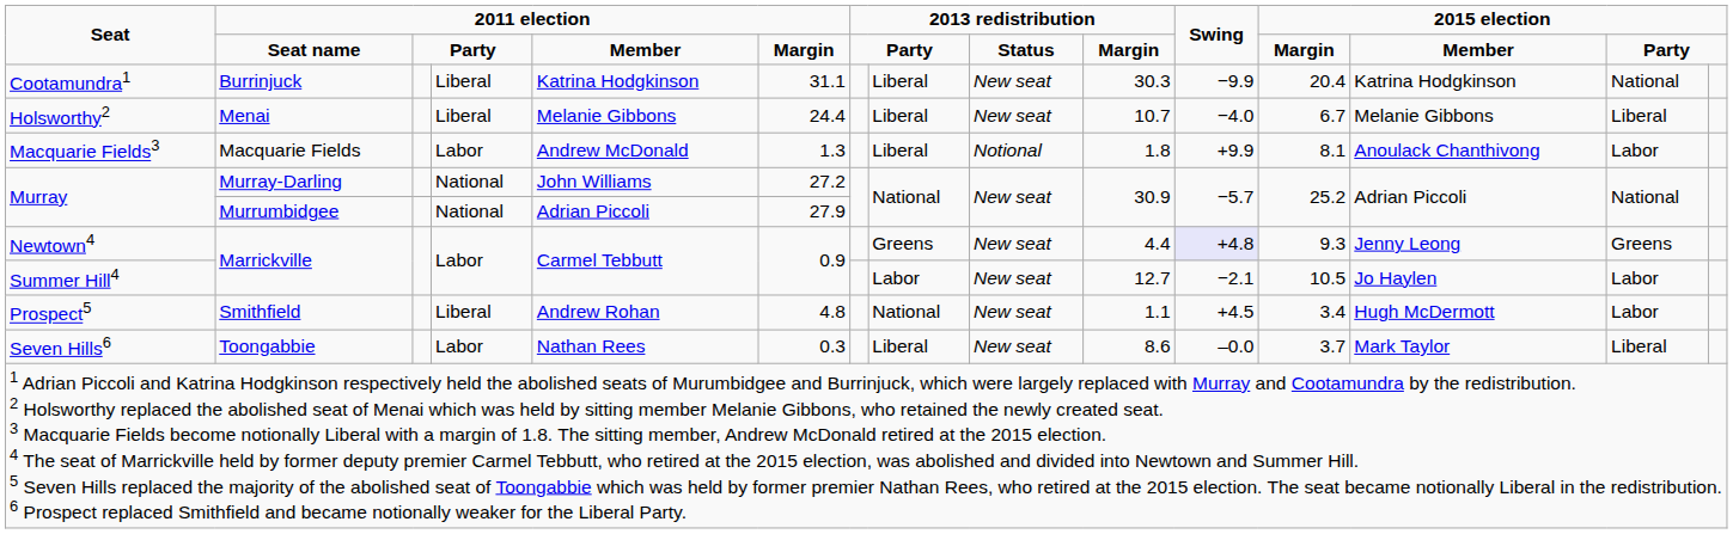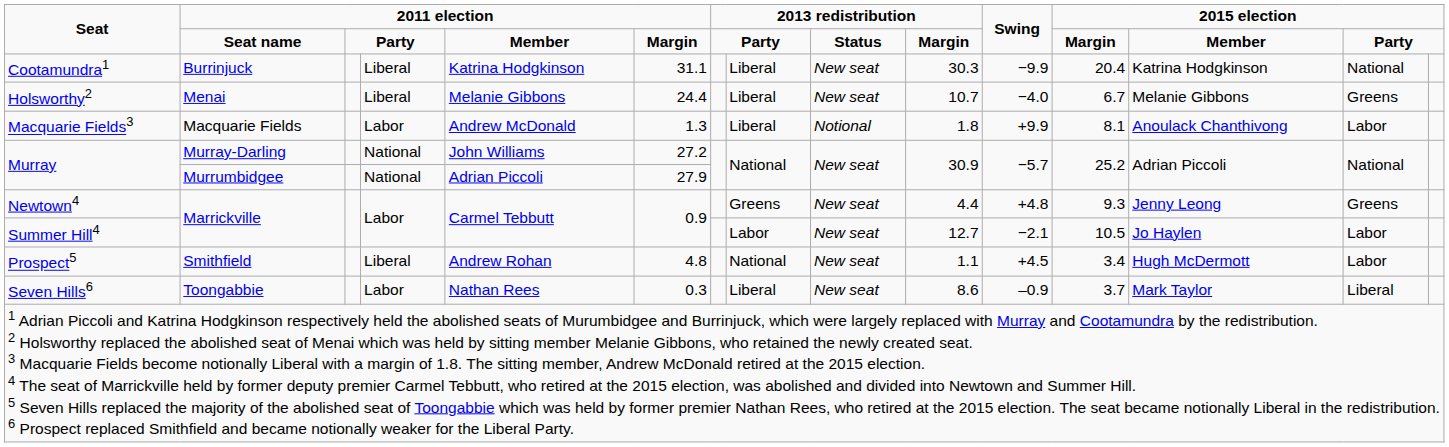Holsworthy2 | column 14: Liberal -> Greens
Newtown4 | Swing: lavender background -> no background
Seven Hills6 | Swing: –0.0 -> –0.9
